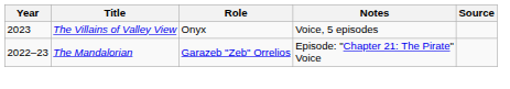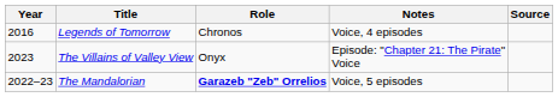+ row: 2016 | Legends of Tomorrow | Chronos | Voice, 4 episodes
The Villains of Valley View | Notes: Voice, 5 episodes -> Episode: "Chapter 21: The Pirate" Voice
The Mandalorian | Role: normal -> bold
The Mandalorian | Notes: Episode: "Chapter 21: The Pirate" Voice -> Voice, 5 episodes
